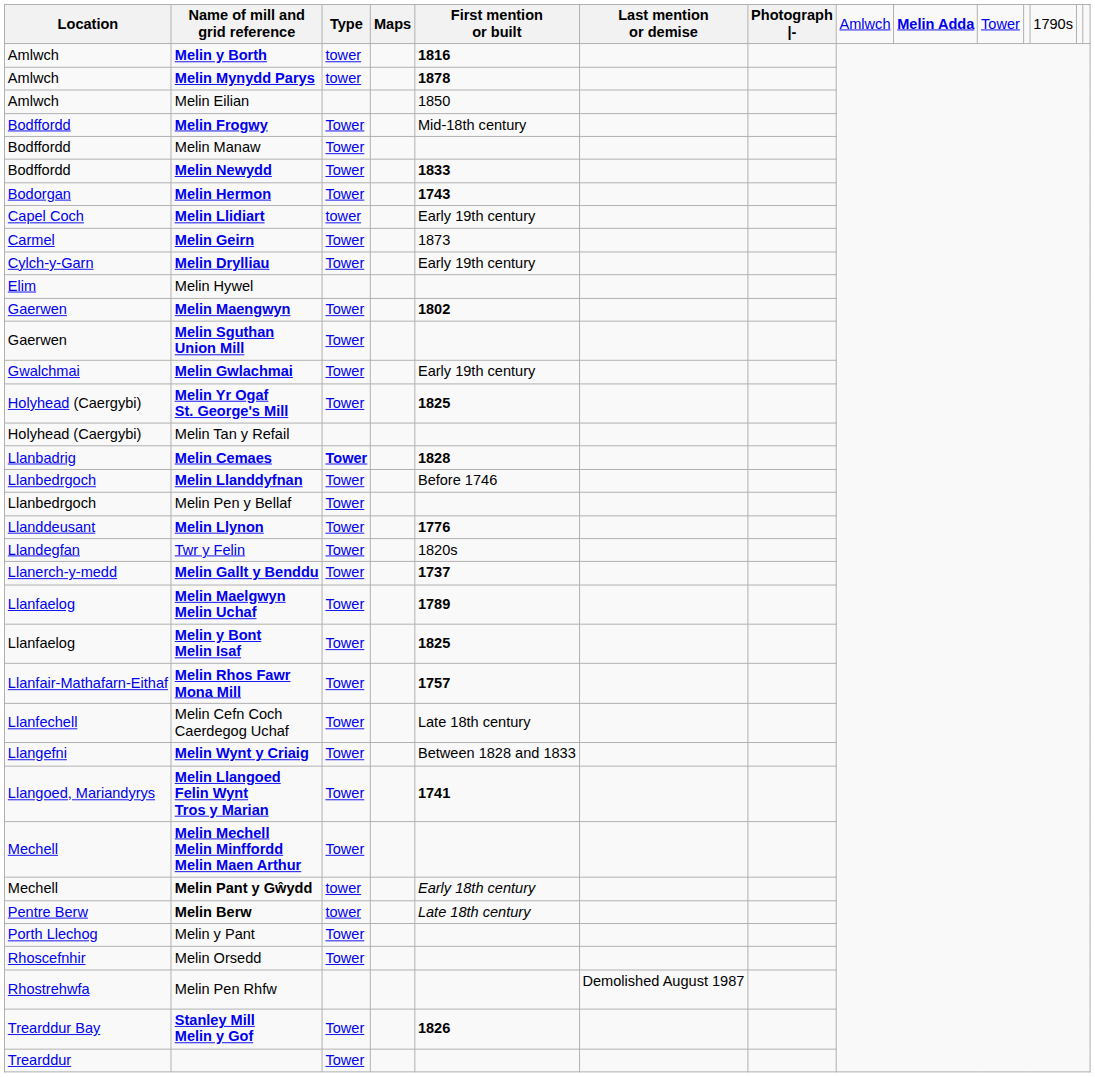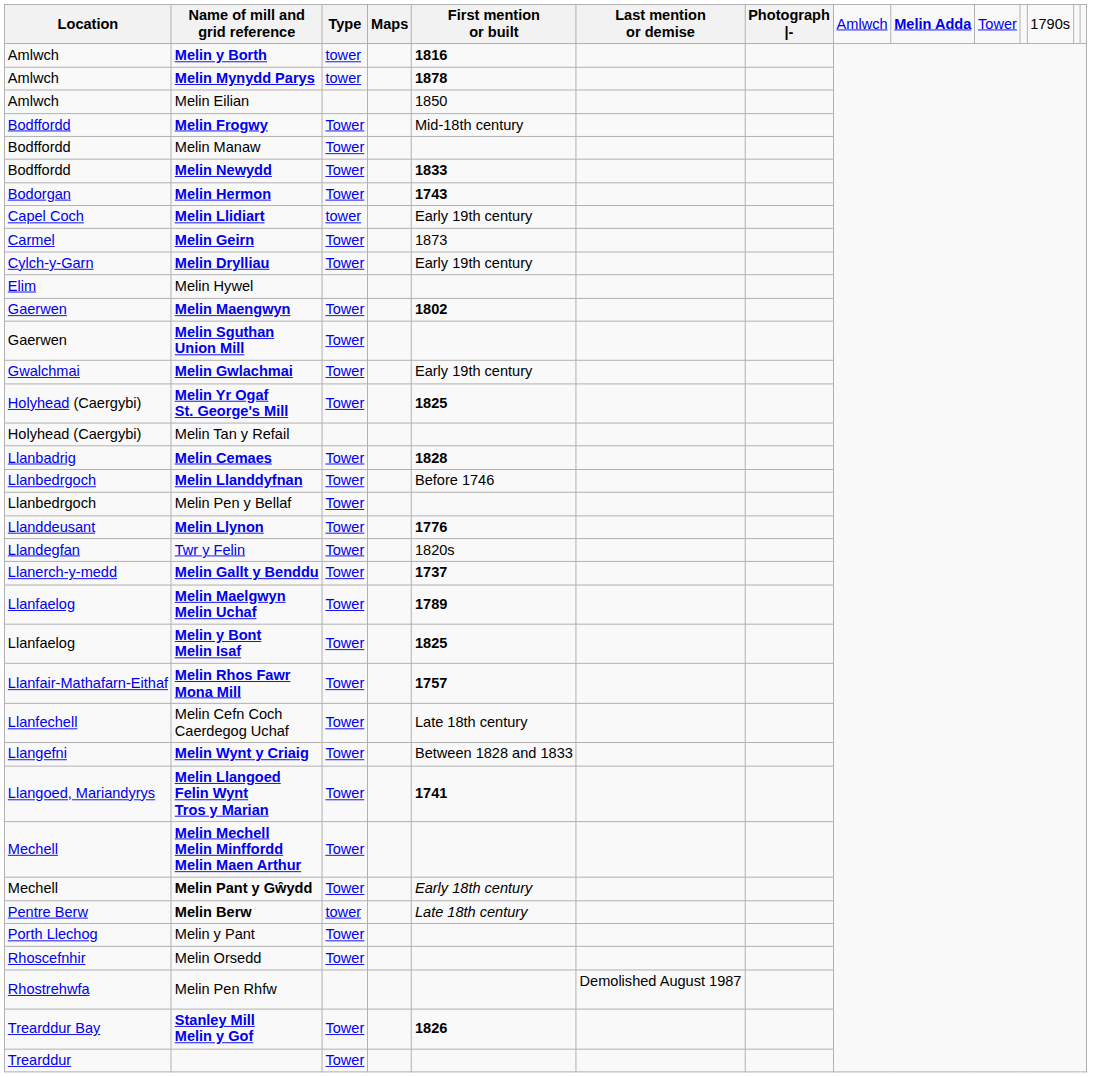Melin Cemaes | column 3: bold -> normal
Melin Pant y Gŵydd | column 3: tower -> Tower
